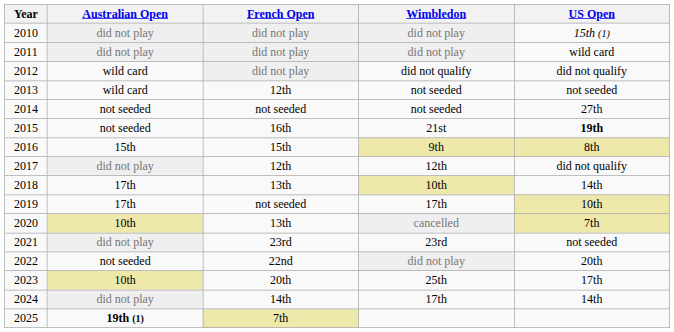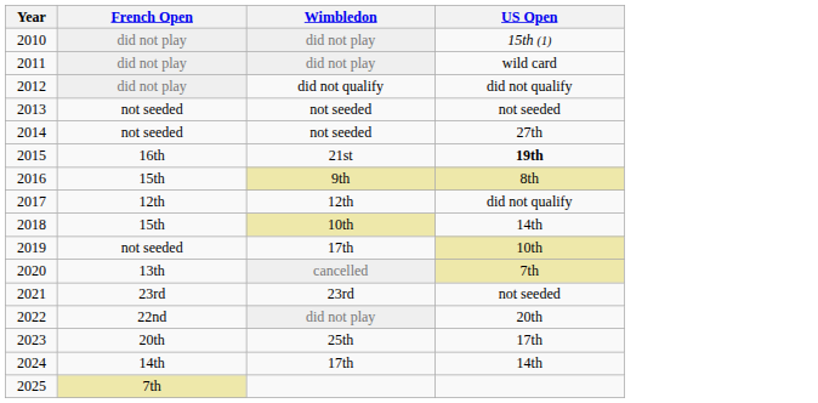- column: Australian Open | did not play | did not play | wild card | wild card | not seeded | not seeded | 15th | did not play | 17th | 17th | 10th | did not play | not seeded | 10th | did not play | 19th (1)
2013 | French Open: 12th -> not seeded
2018 | French Open: 13th -> 15th
